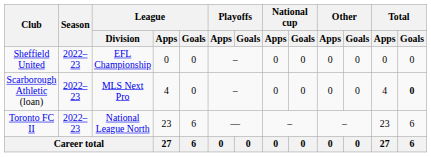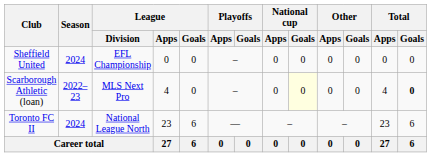Sheffield United | Season: 2022–23 -> 2024
Scarborough Athletic (loan) | National cup / Goals: no background -> lightyellow background
Toronto FC II | Season: 2022–23 -> 2024
